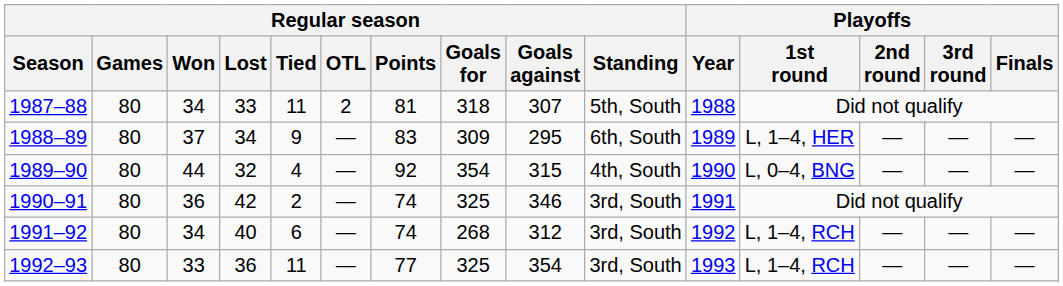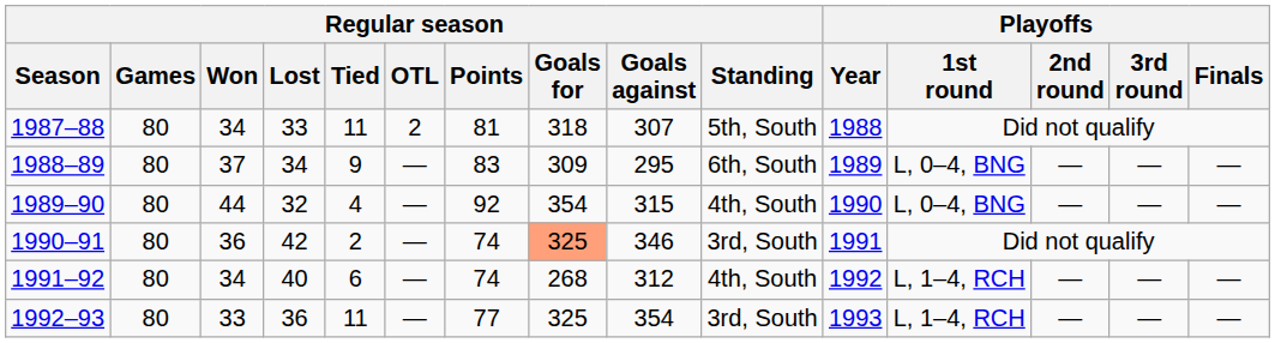1988–89 | Playoffs / 1st round: L, 1–4, HER -> L, 0–4, BNG
1990–91 | Regular season / Goals for: no background -> lightsalmon background
1991–92 | Regular season / Standing: 3rd, South -> 4th, South
